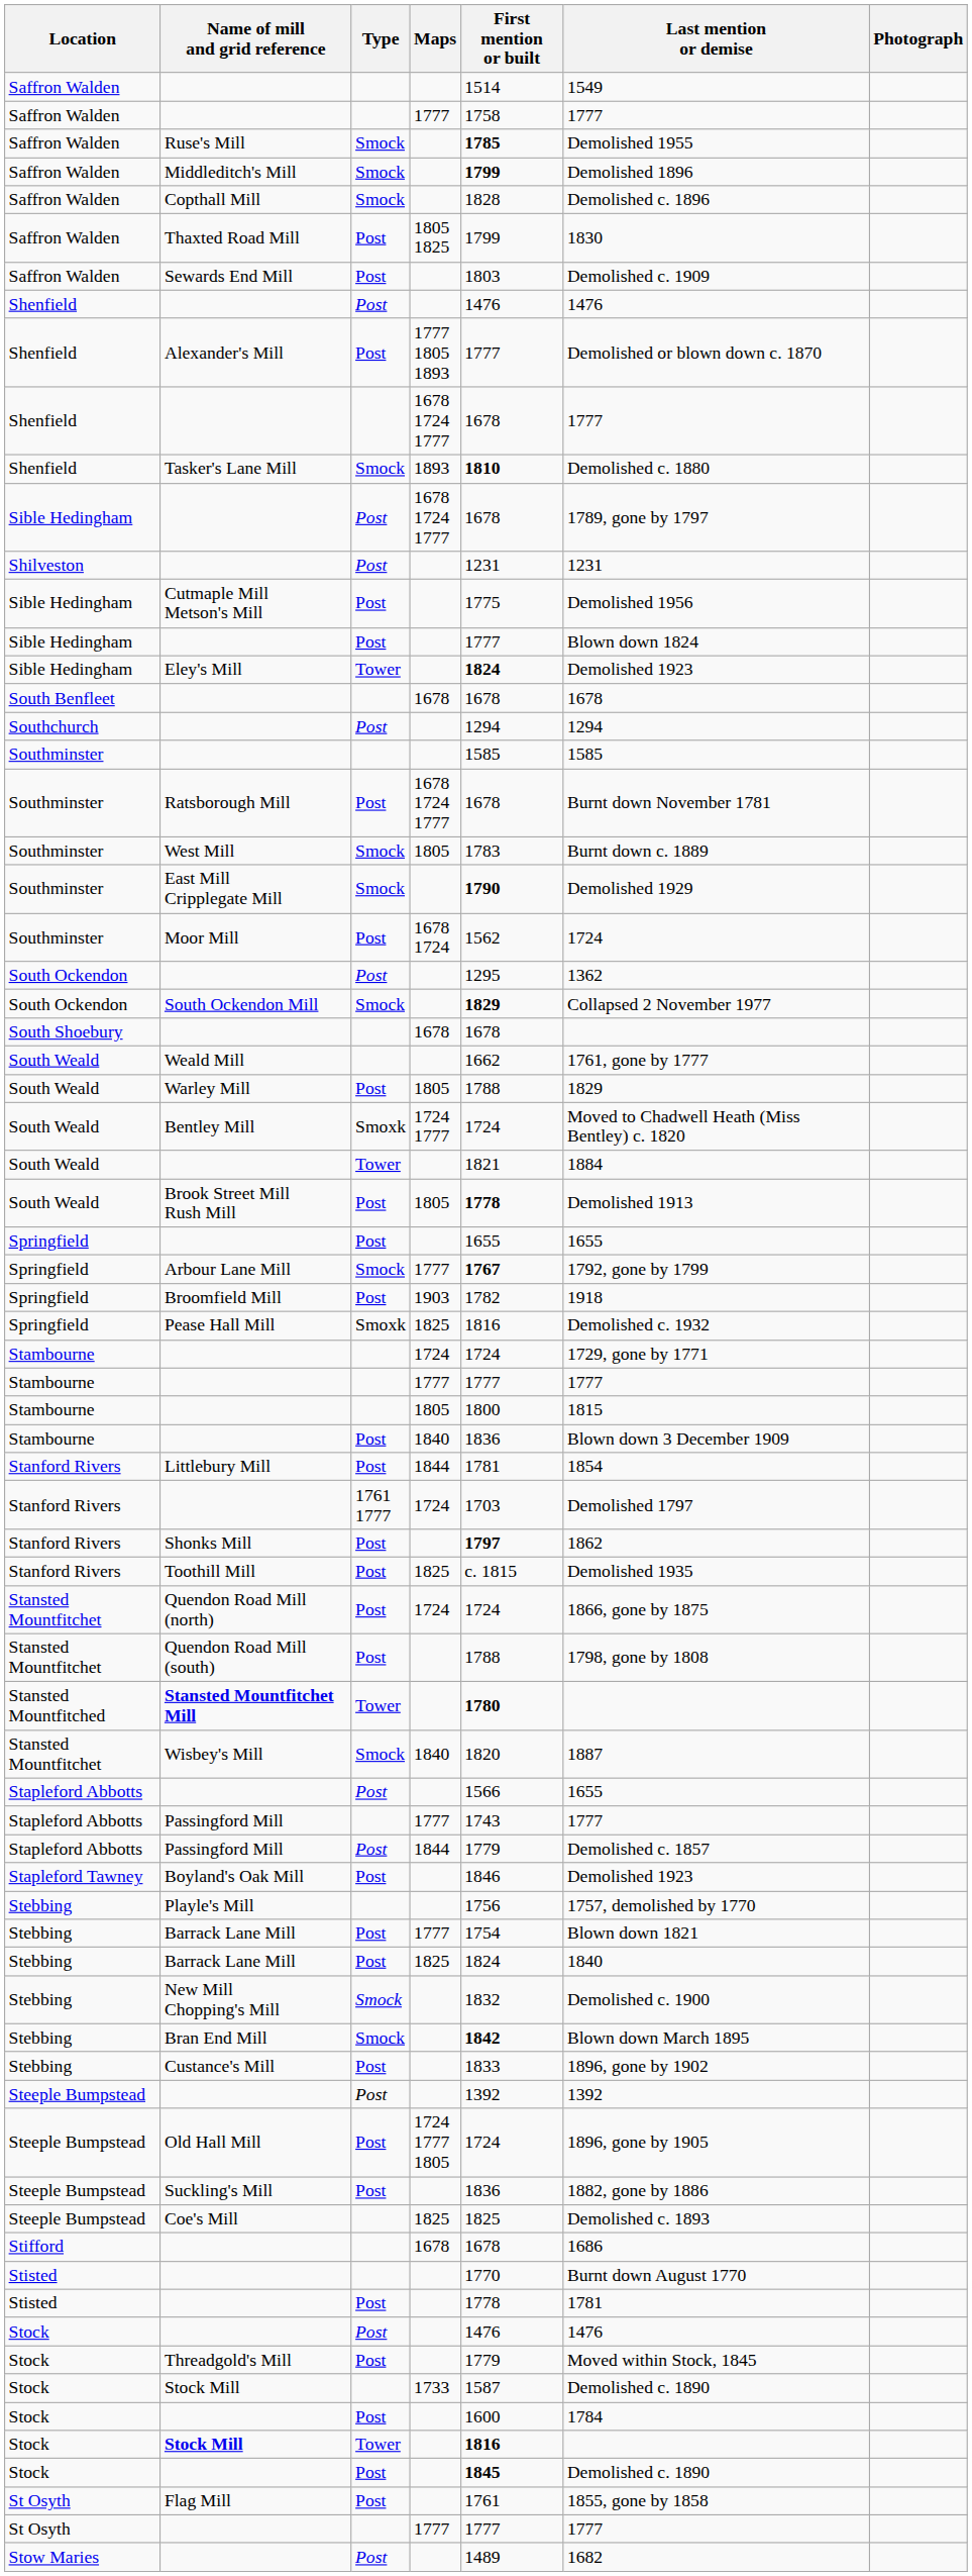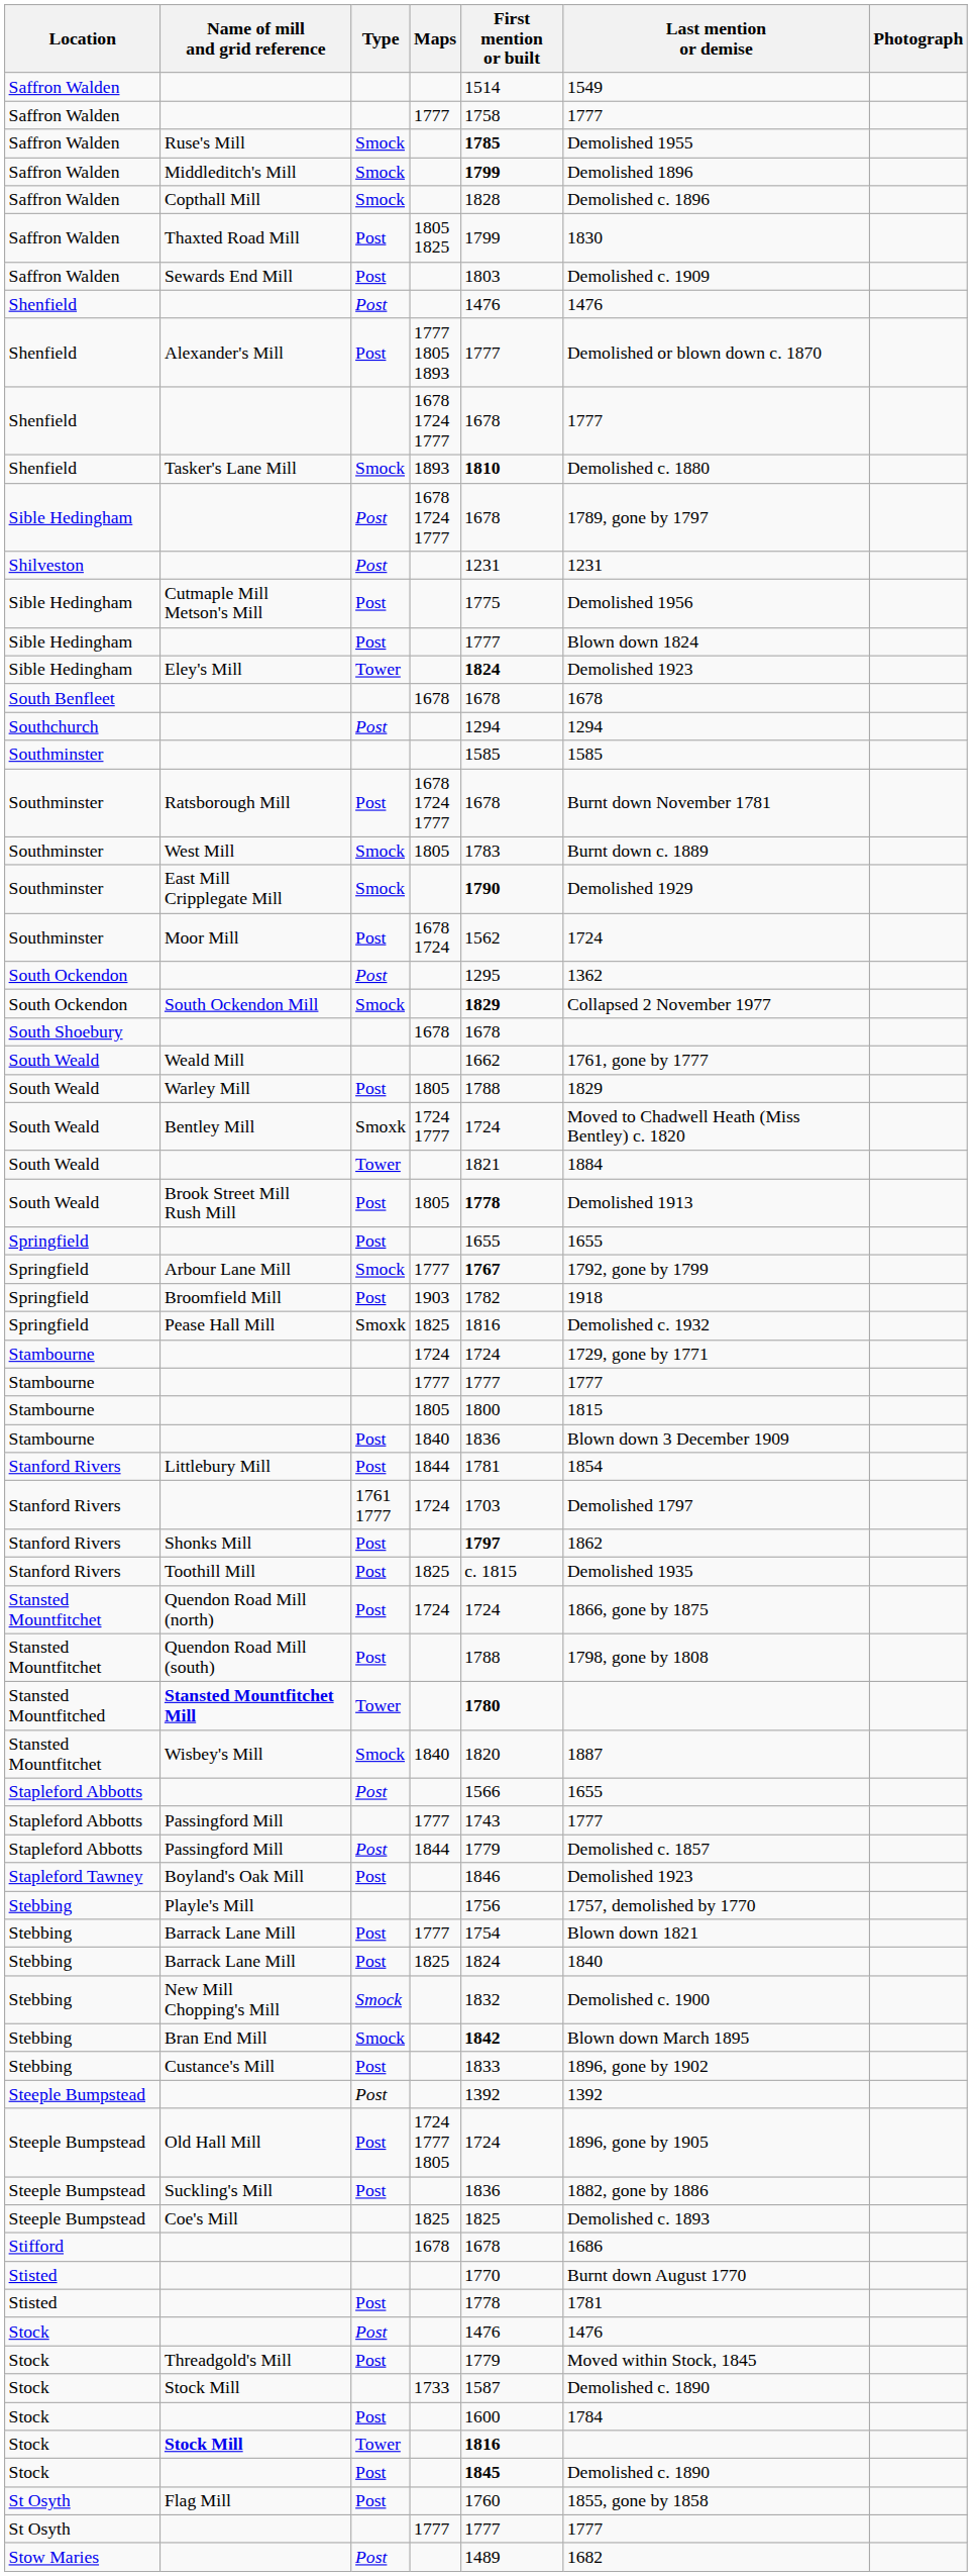Flag Mill | First mention or built: 1761 -> 1760
